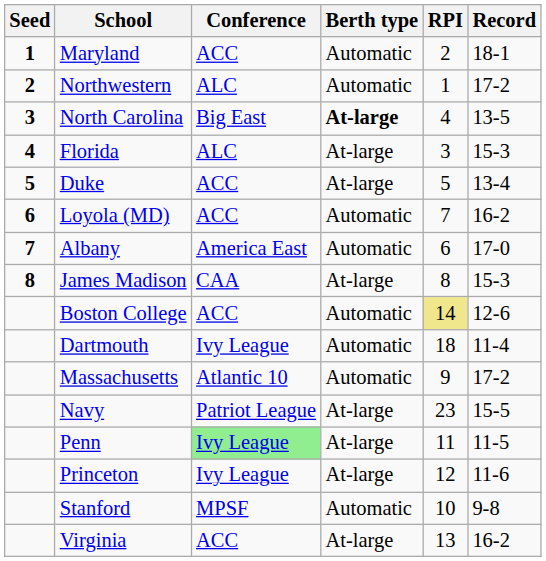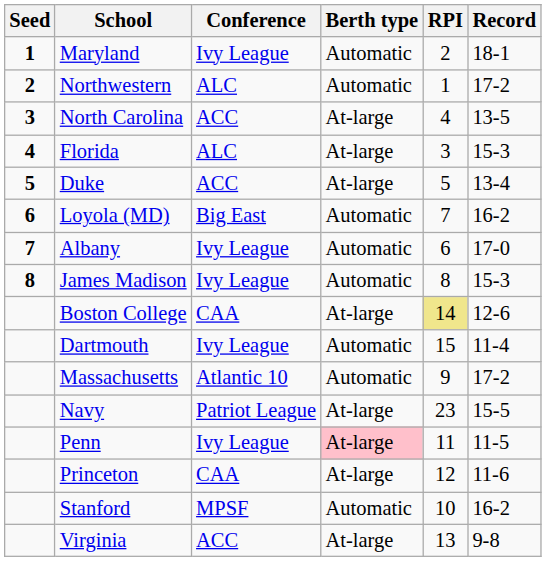Maryland | Conference: ACC -> Ivy League
North Carolina | Conference: Big East -> ACC
North Carolina | Berth type: bold -> normal
Loyola (MD) | Conference: ACC -> Big East
Albany | Conference: America East -> Ivy League
James Madison | Conference: CAA -> Ivy League
James Madison | Berth type: At-large -> Automatic
Boston College | Conference: ACC -> CAA
Boston College | Berth type: Automatic -> At-large
Dartmouth | RPI: 18 -> 15
Penn | Conference: lightgreen background -> no background
Penn | Berth type: no background -> pink background
Princeton | Conference: Ivy League -> CAA
Stanford | Record: 9-8 -> 16-2
Virginia | Record: 16-2 -> 9-8
